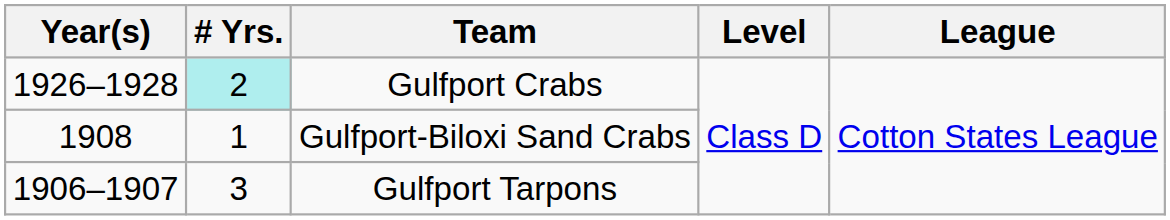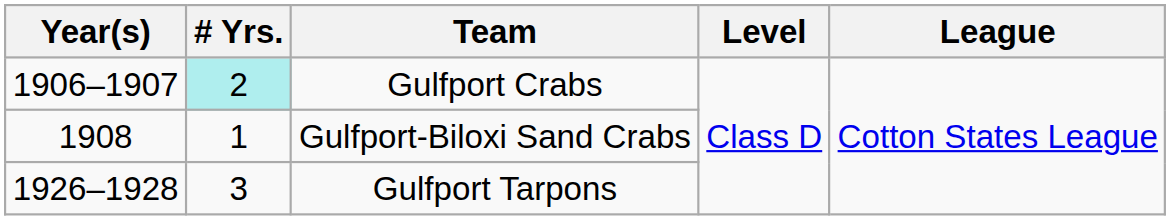Gulfport Crabs | Year(s): 1926–1928 -> 1906–1907
Gulfport Tarpons | Year(s): 1906–1907 -> 1926–1928
